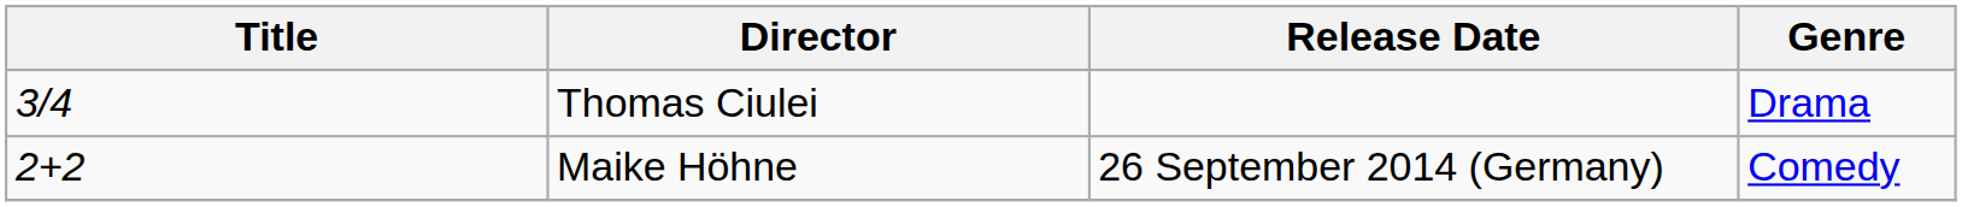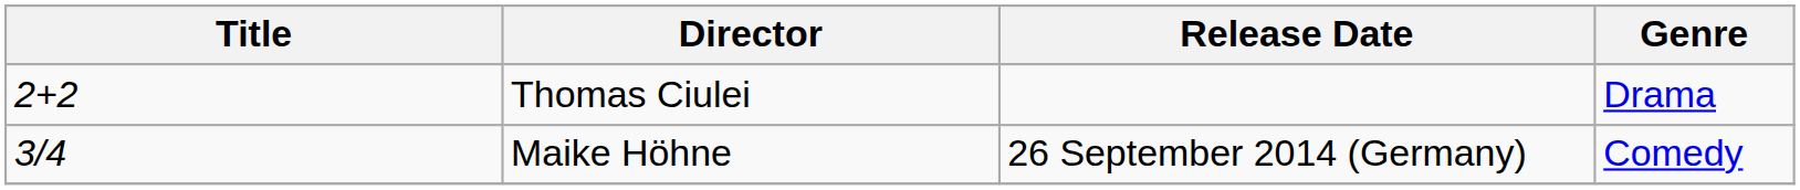Thomas Ciulei | Title: 3/4 -> 2+2
Maike Höhne | Title: 2+2 -> 3/4
